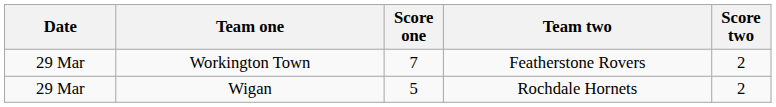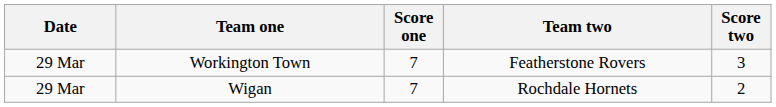Workington Town | Score two: 2 -> 3
Wigan | Score one: 5 -> 7
